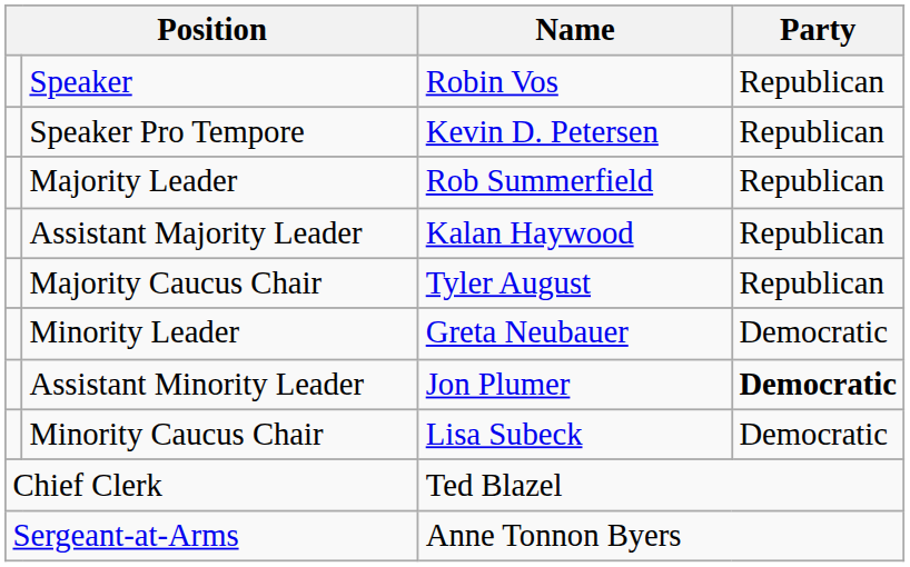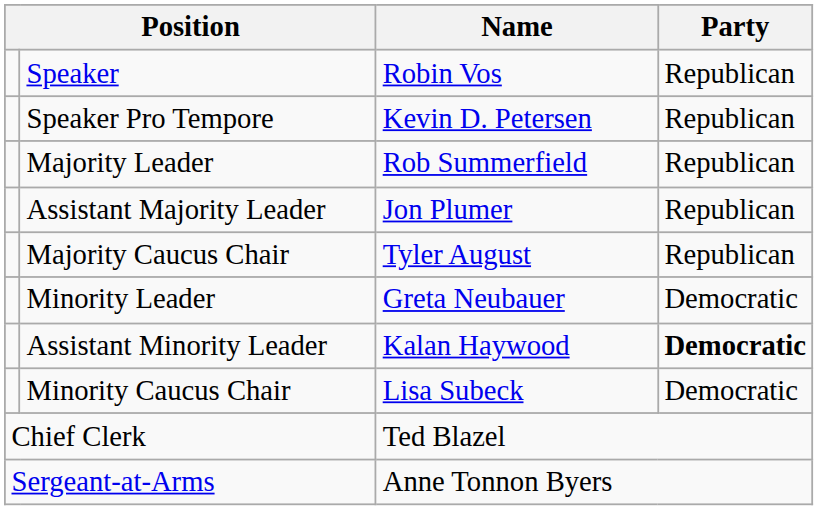Assistant Majority Leader | Name: Kalan Haywood -> Jon Plumer
Assistant Minority Leader | Name: Jon Plumer -> Kalan Haywood
